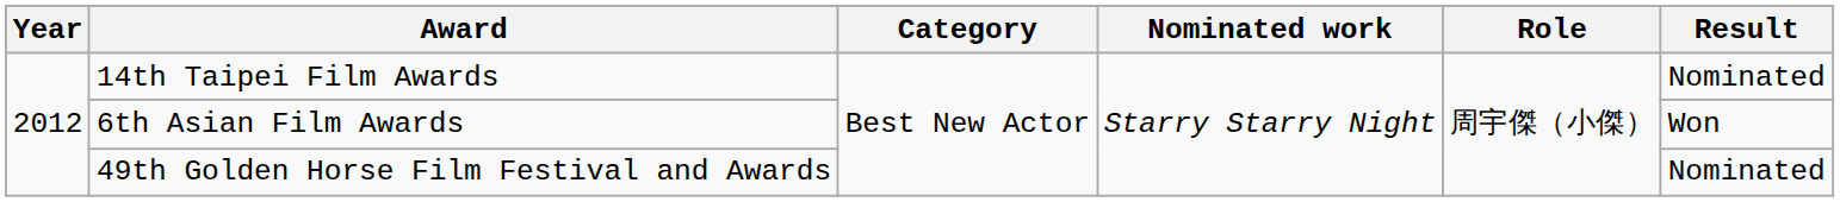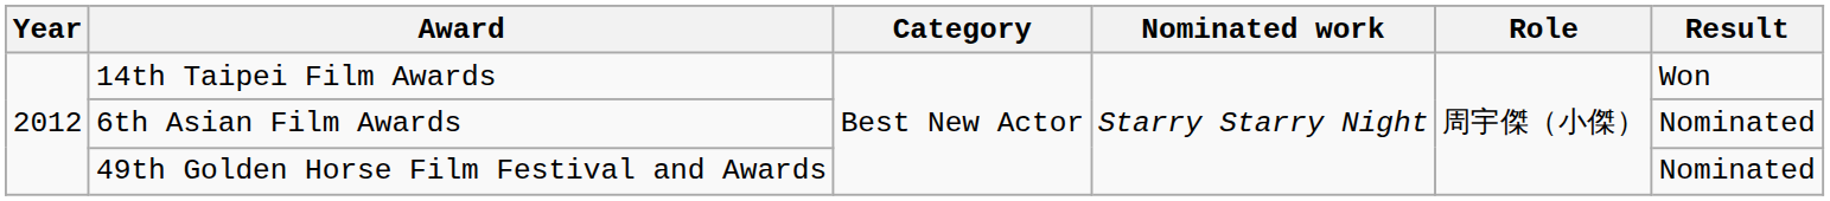14th Taipei Film Awards | Result: Nominated -> Won
6th Asian Film Awards | Result: Won -> Nominated
